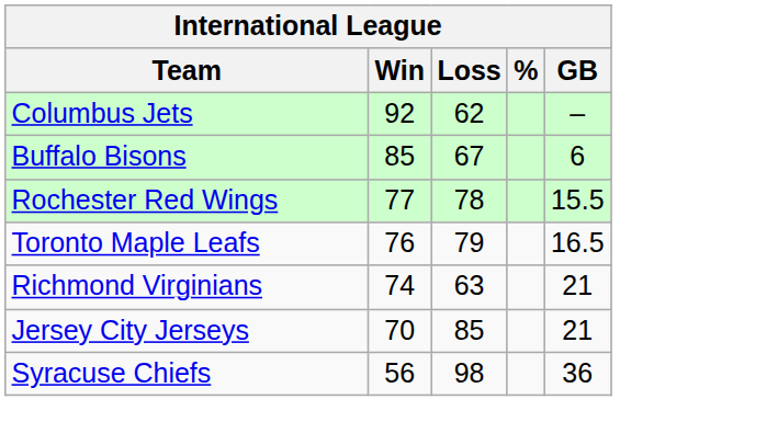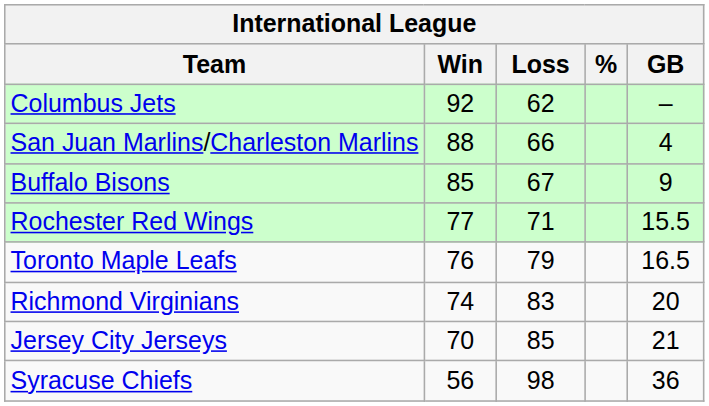+ row: San Juan Marlins/Charleston Marlins | 88 | 66 | 4
Buffalo Bisons | GB: 6 -> 9
Rochester Red Wings | Loss: 78 -> 71
Richmond Virginians | Loss: 63 -> 83
Richmond Virginians | GB: 21 -> 20
